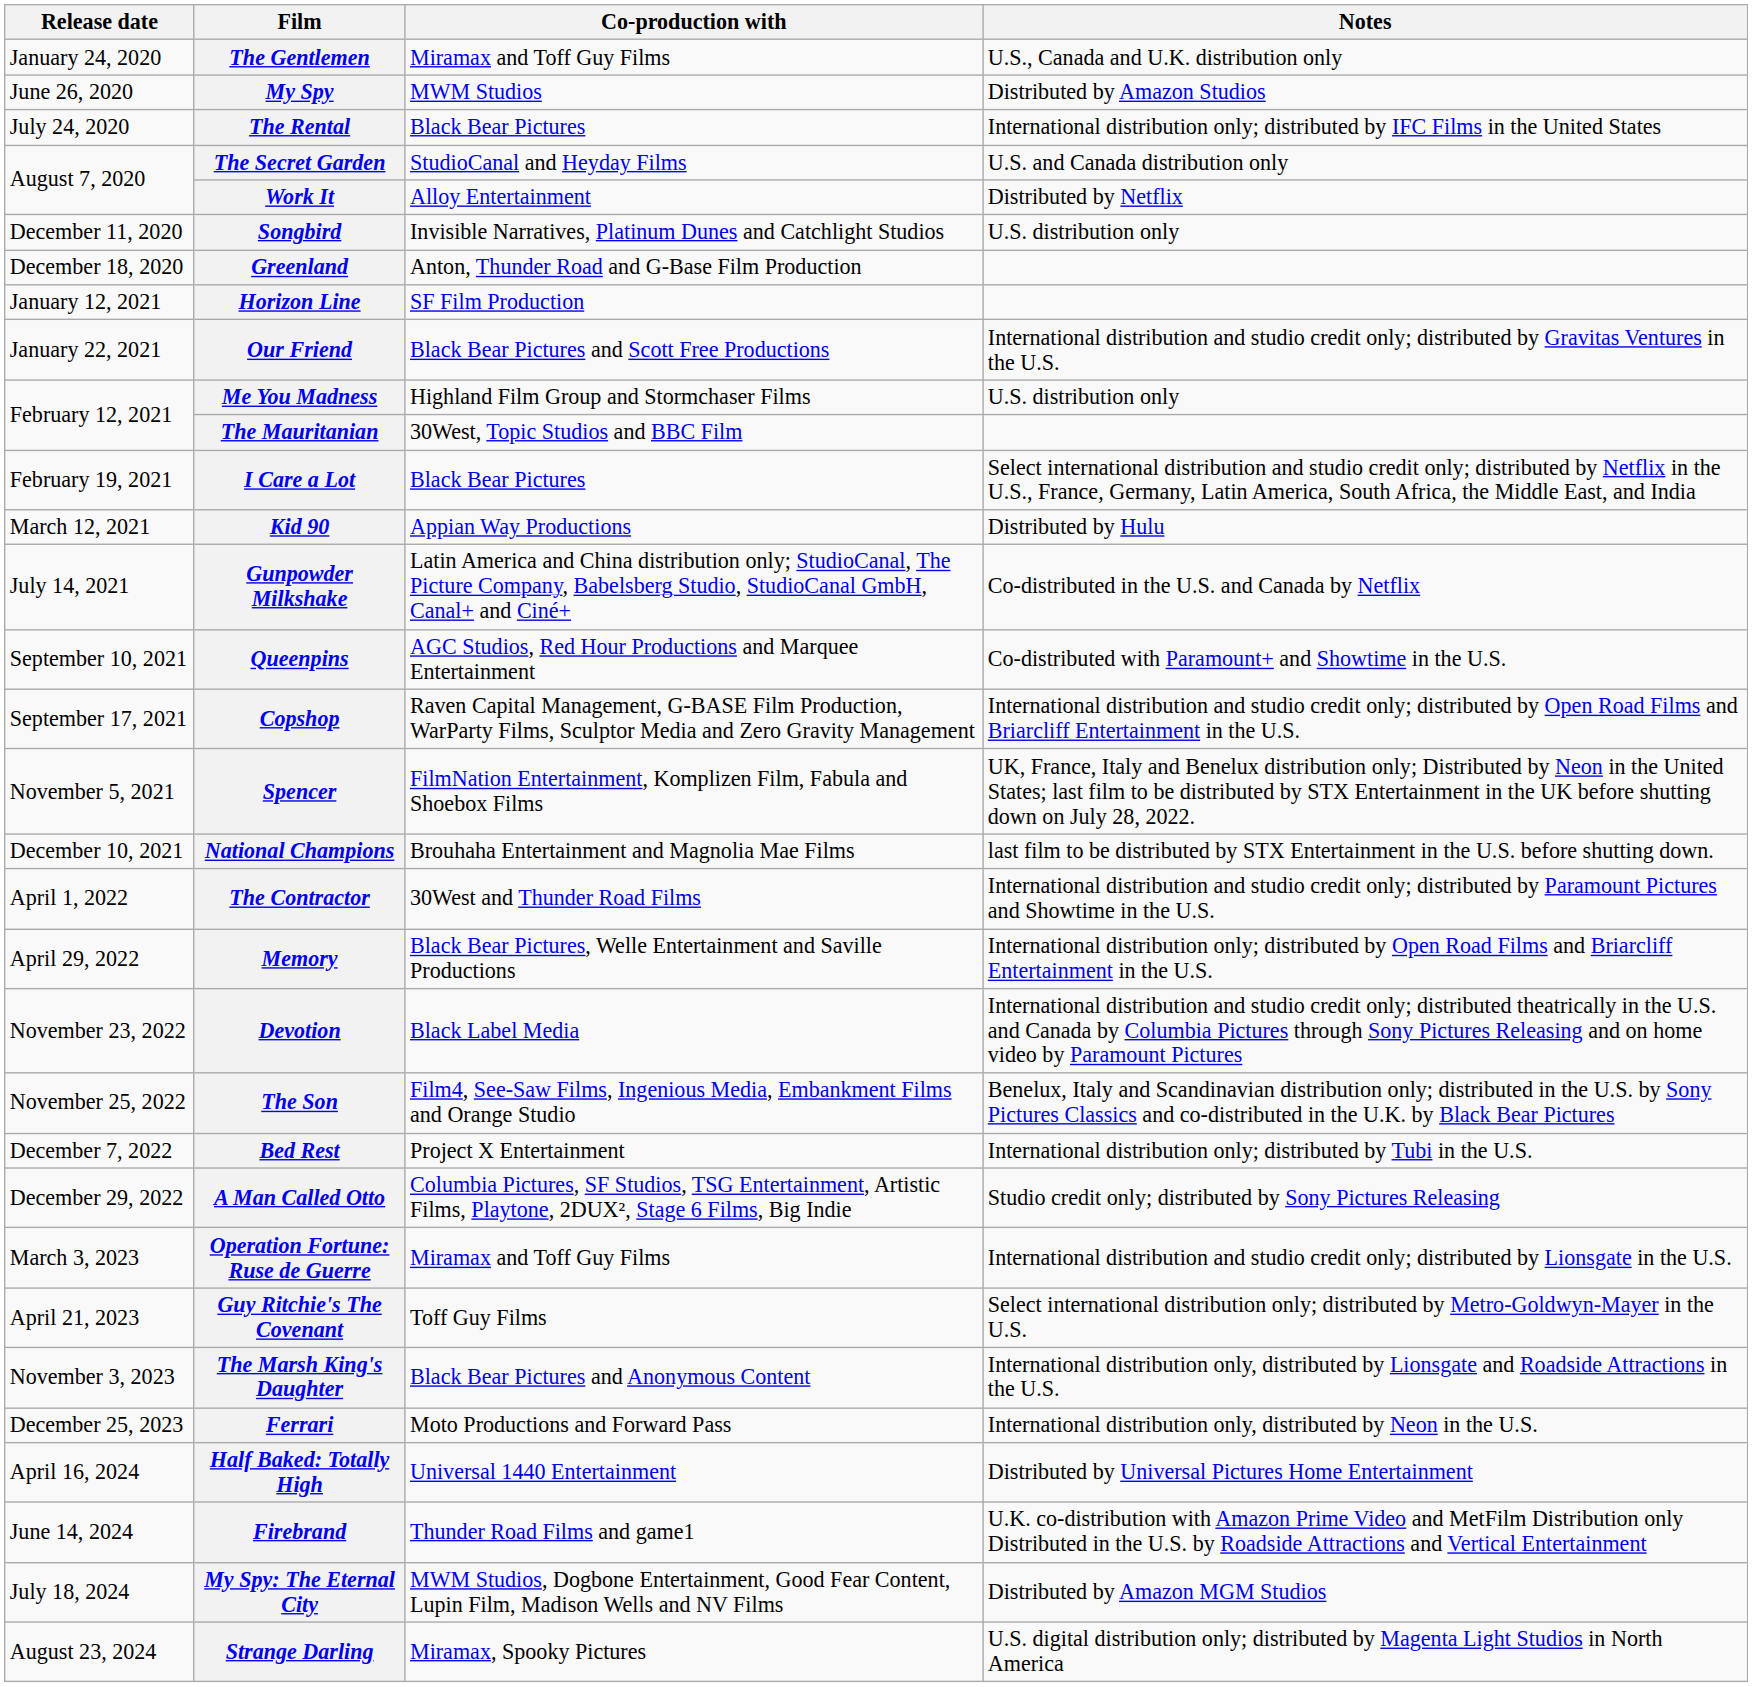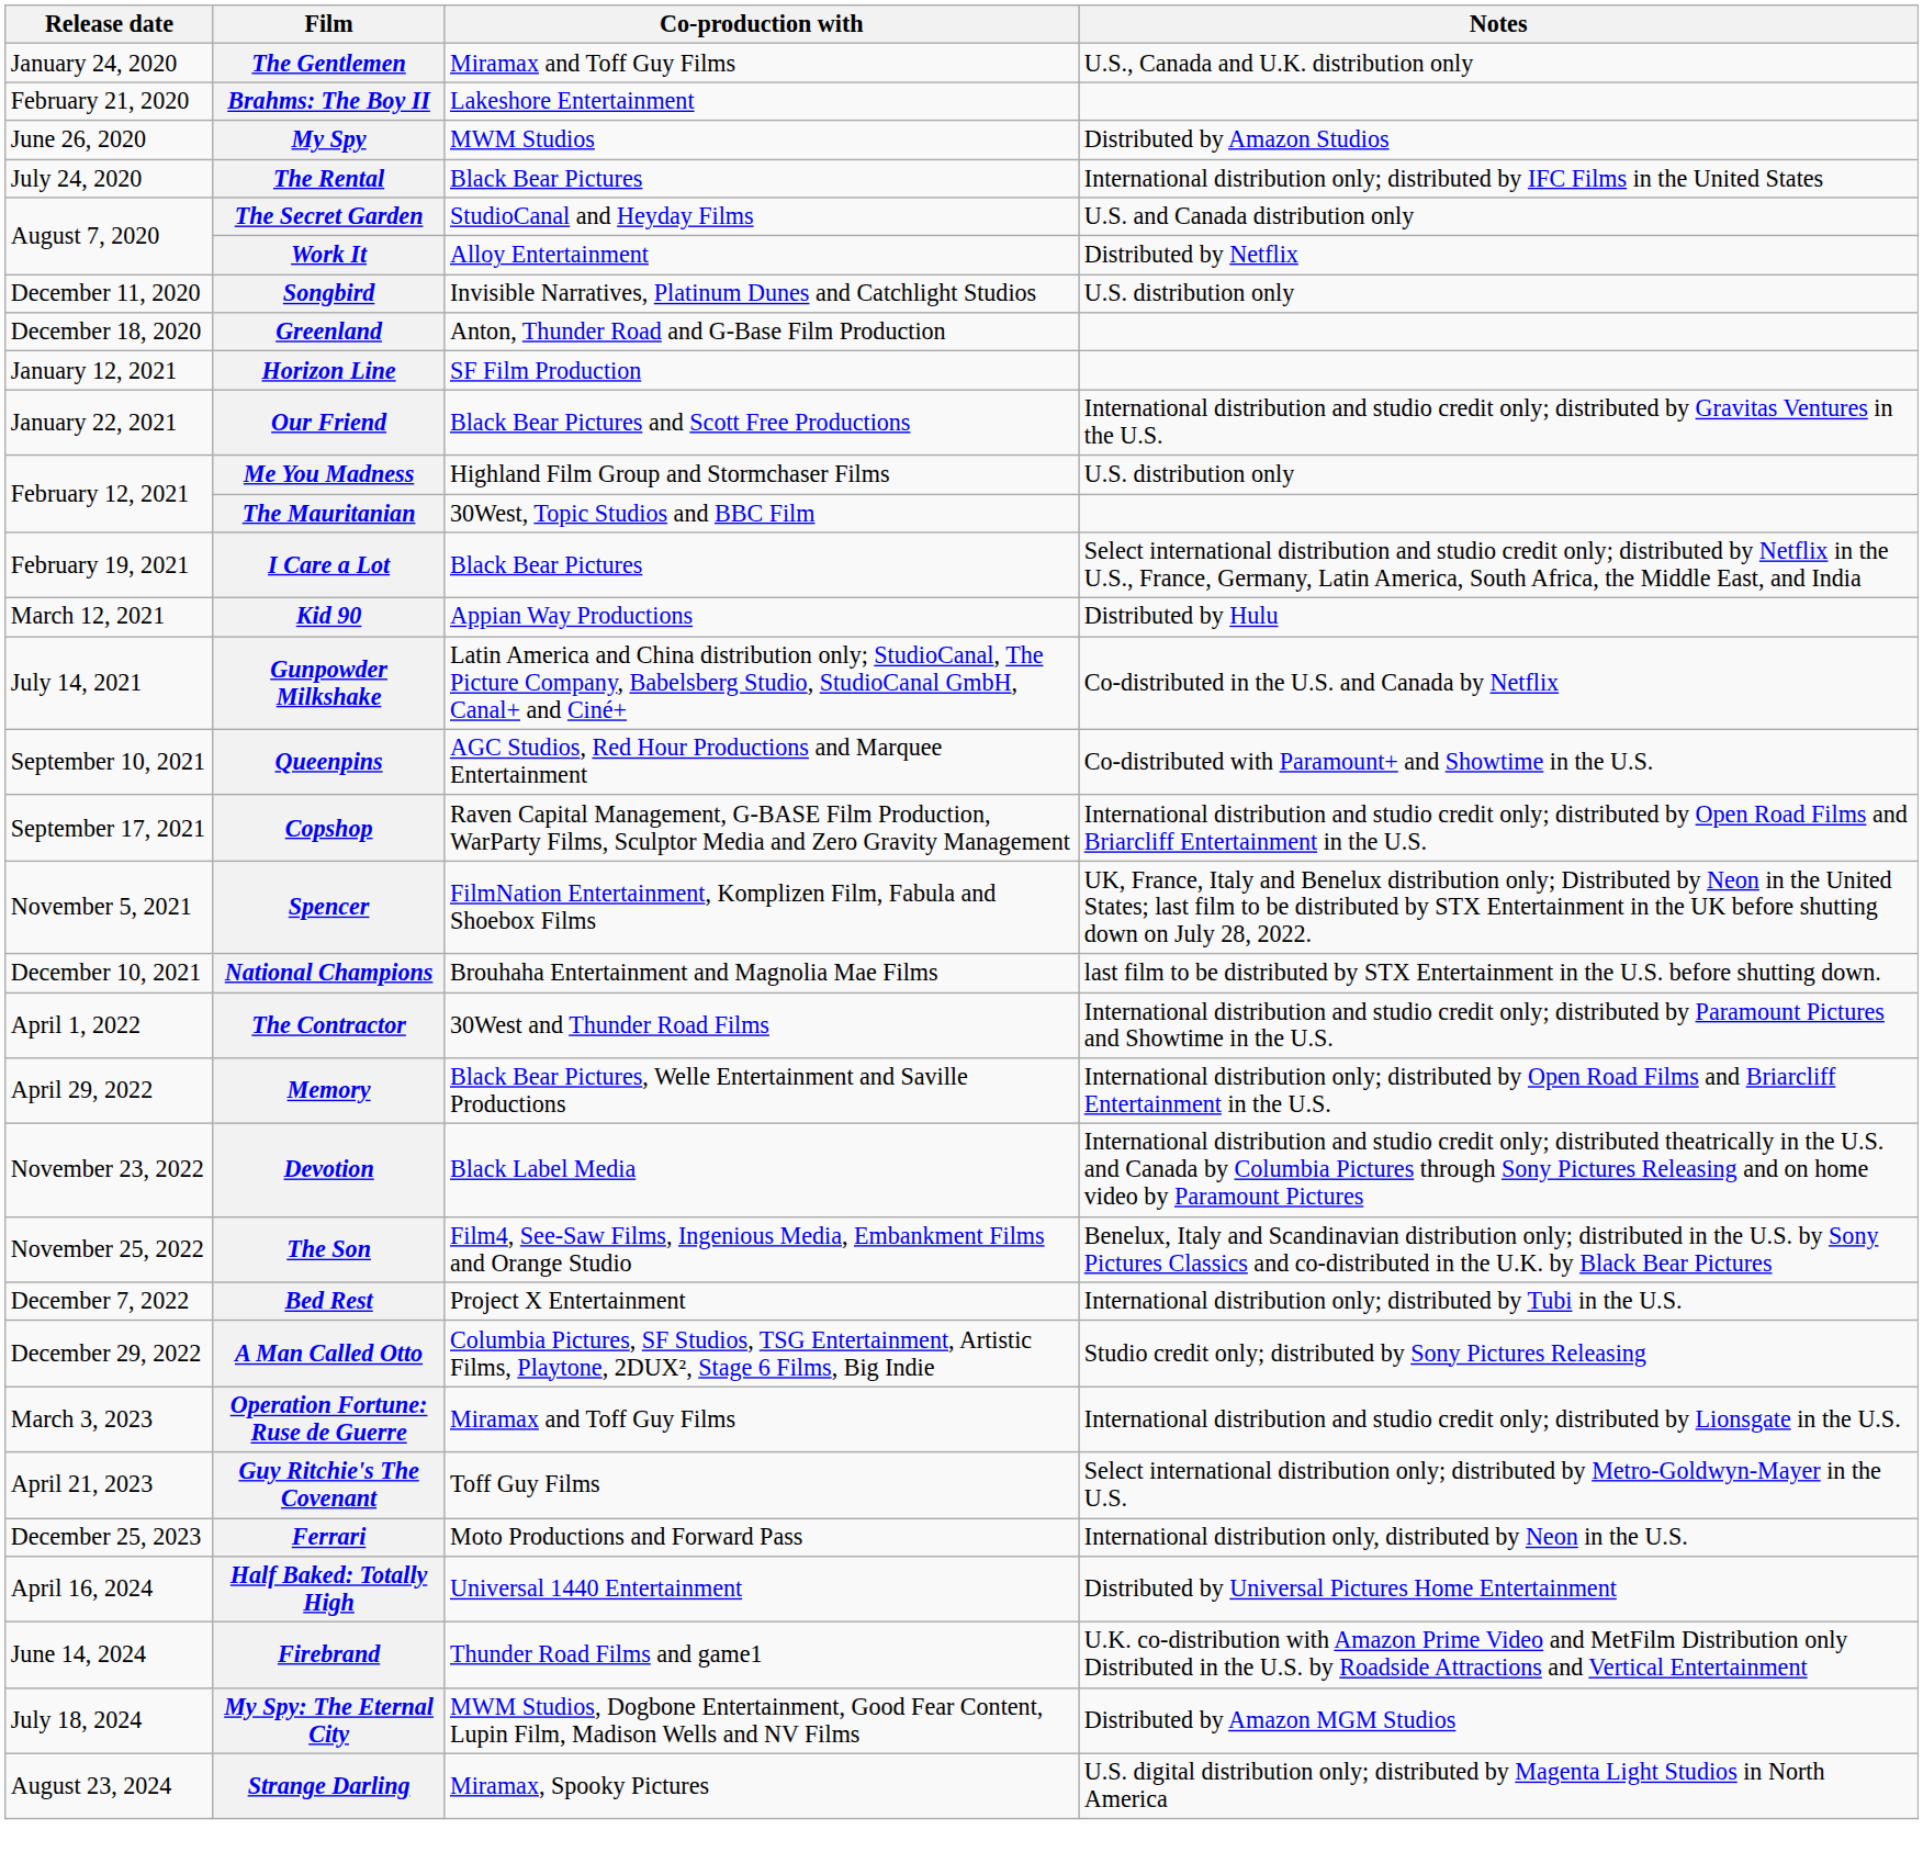+ row: February 21, 2020 | Brahms: The Boy II | Lakeshore Entertainment
- row: November 3, 2023 | The Marsh King's Daughter | Black Bear Pictures and Anonymous Content | International distribution only, distributed by Lionsgate and Roadside Attractions in the U.S.
